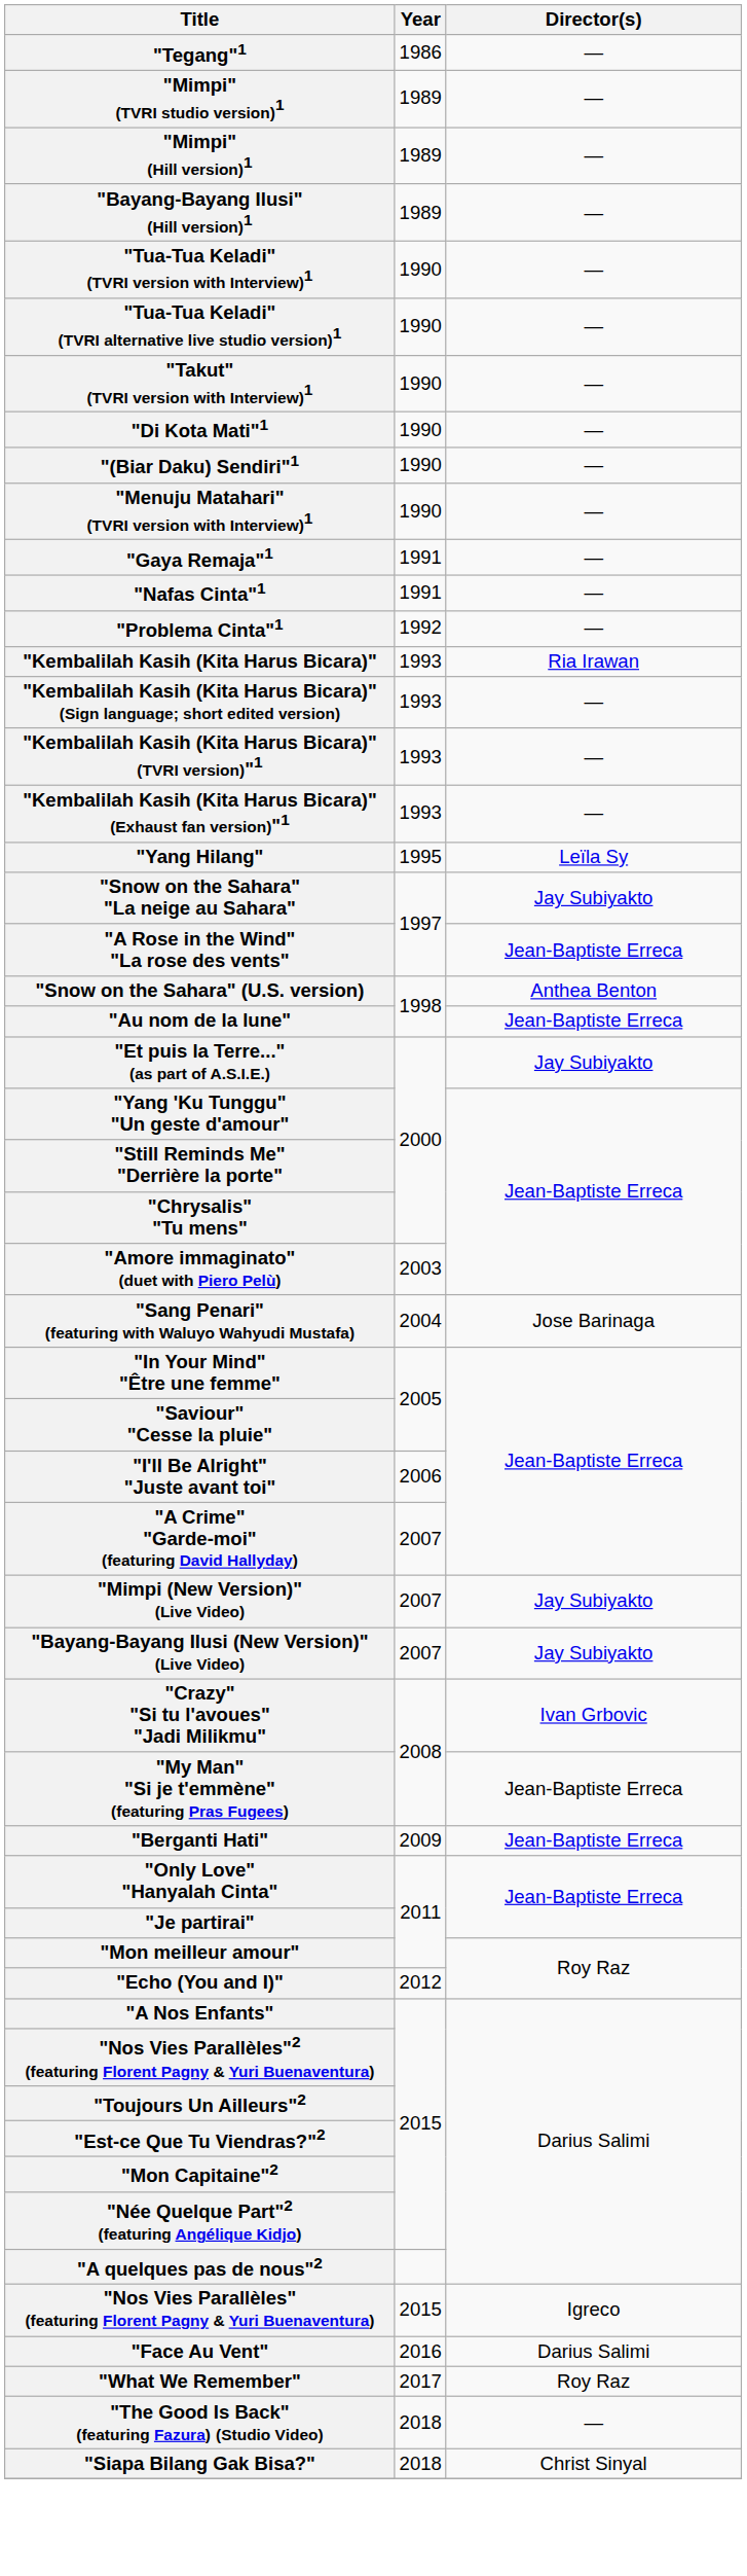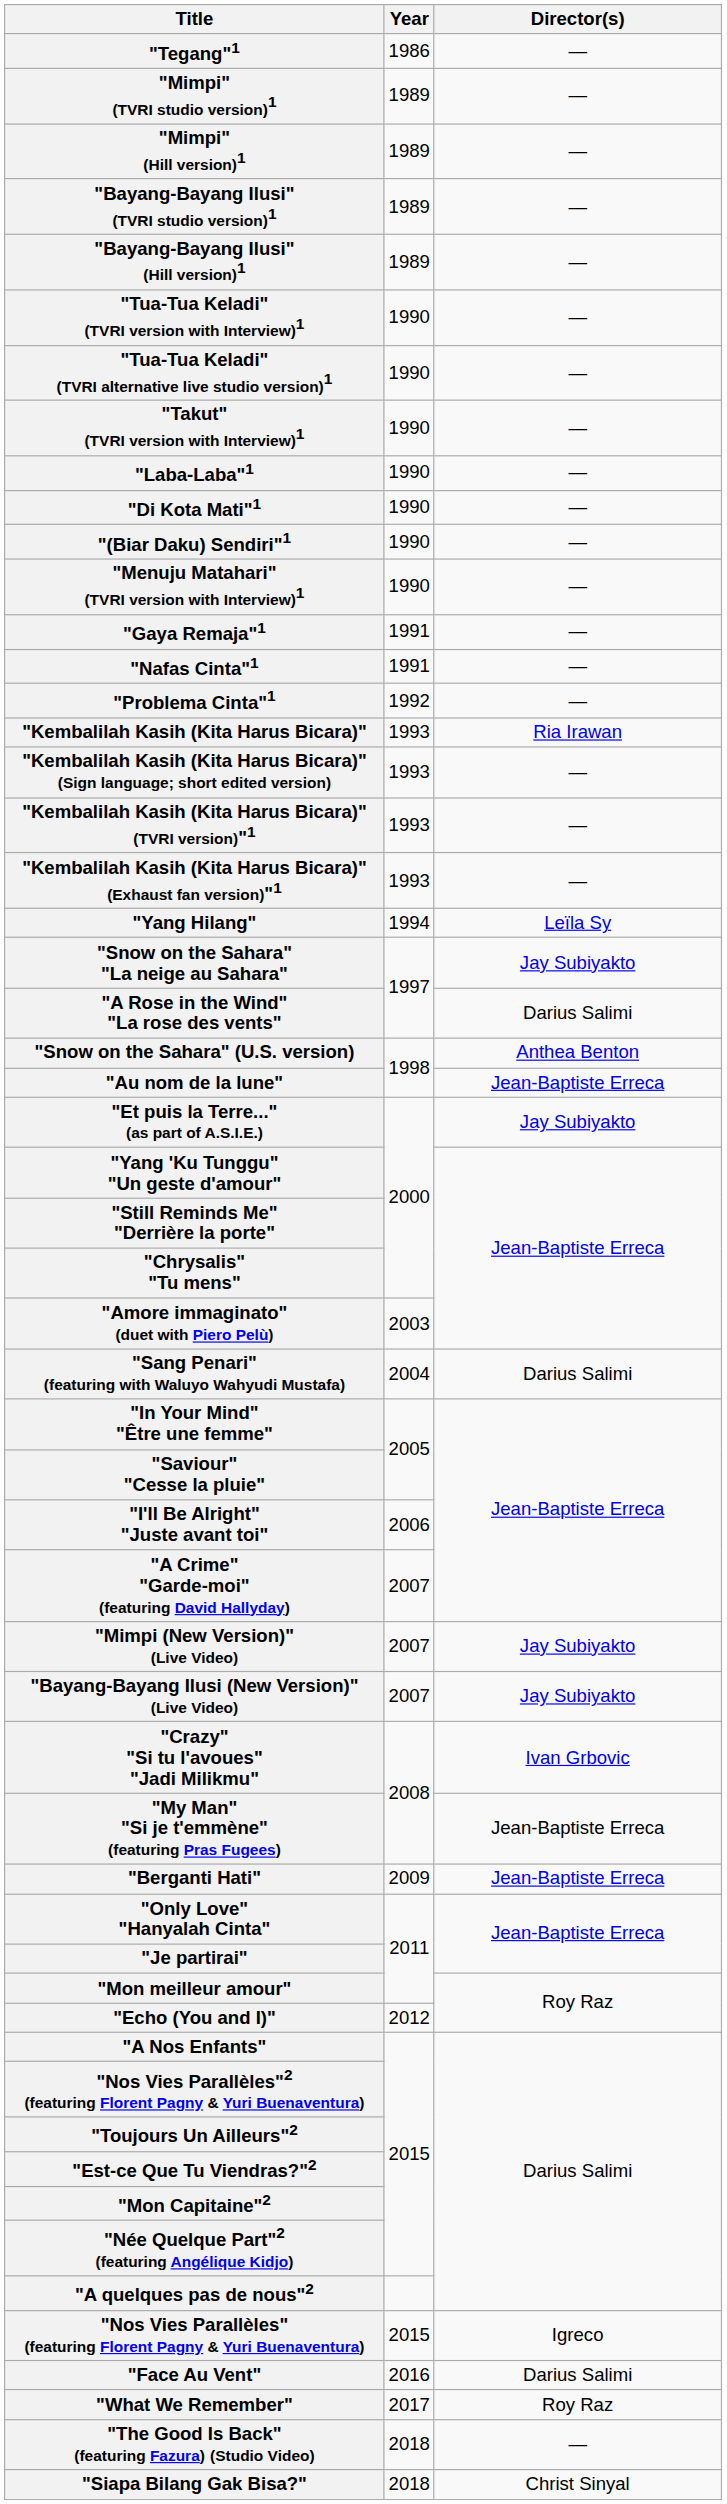+ row: "Bayang-Bayang Ilusi" (TVRI studio version)1 | 1989 | —
+ row: "Laba-Laba"1 | 1990 | —
"Yang Hilang" | Year: 1995 -> 1994
"A Rose in the Wind" "La rose des vents" | Director(s): Jean-Baptiste Erreca -> Darius Salimi
"Sang Penari" (featuring with Waluyo Wahyudi Mustafa) | Director(s): Jose Barinaga -> Darius Salimi
